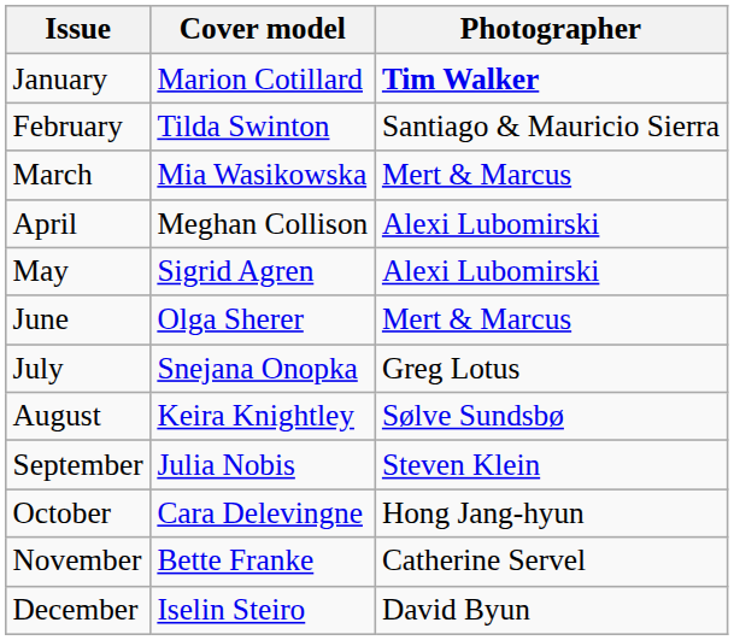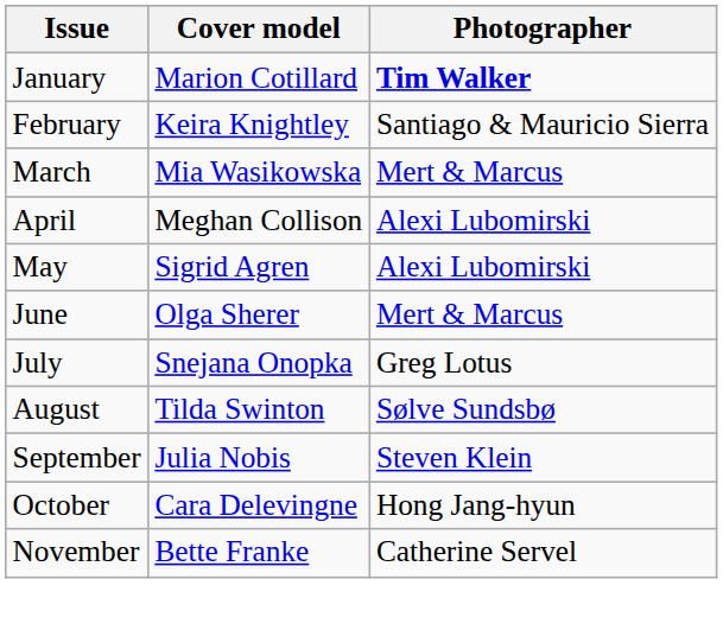February | Cover model: Tilda Swinton -> Keira Knightley
August | Cover model: Keira Knightley -> Tilda Swinton
- row: December | Iselin Steiro | David Byun
